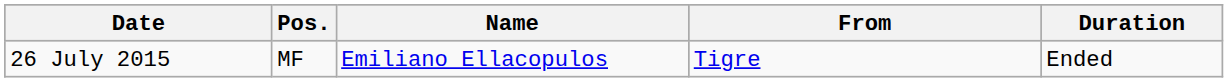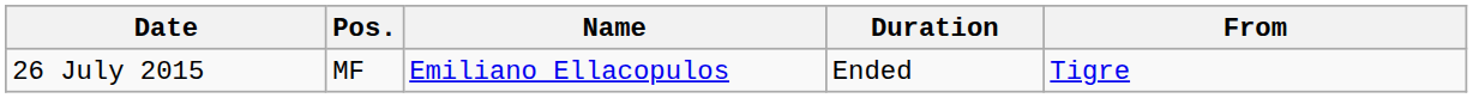columns swapped: From <-> Duration
